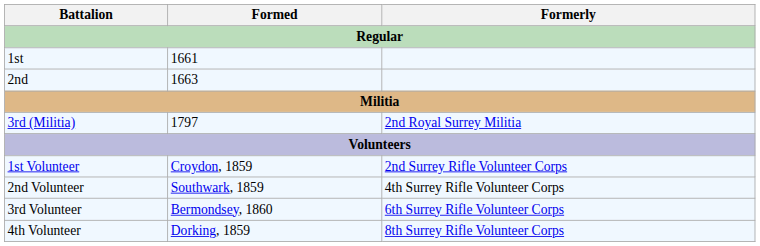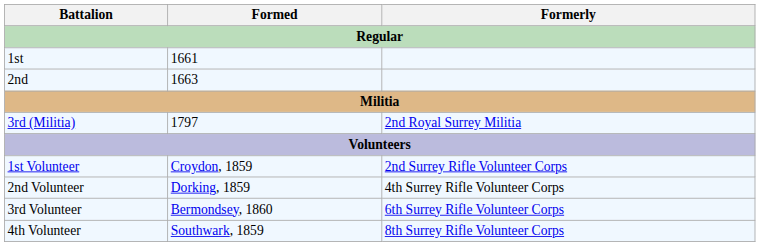2nd Volunteer | Formed: Southwark, 1859 -> Dorking, 1859
4th Volunteer | Formed: Dorking, 1859 -> Southwark, 1859
